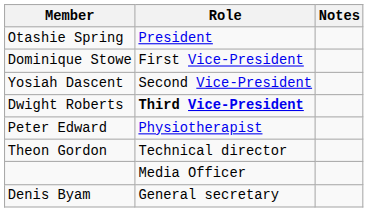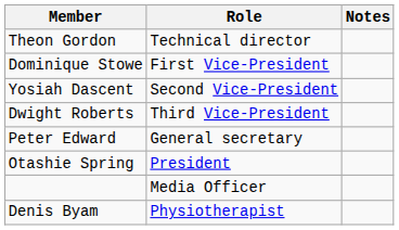rows swapped: Otashie Spring <-> Theon Gordon
Dwight Roberts | Role: bold -> normal
Peter Edward | Role: Physiotherapist -> General secretary
Denis Byam | Role: General secretary -> Physiotherapist
